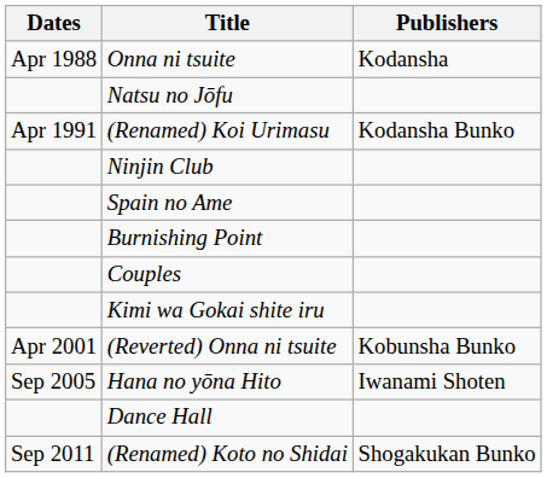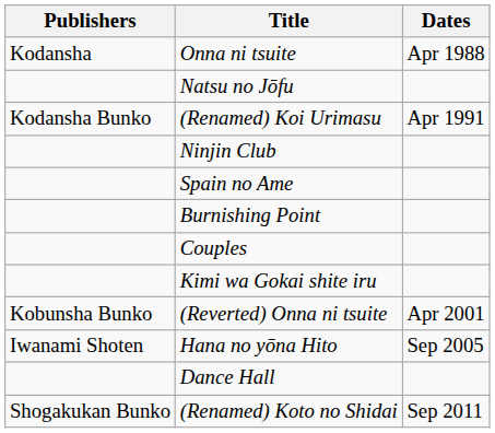columns swapped: Dates <-> Publishers
